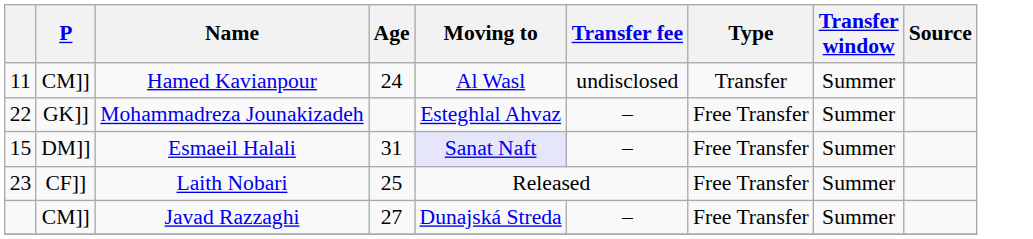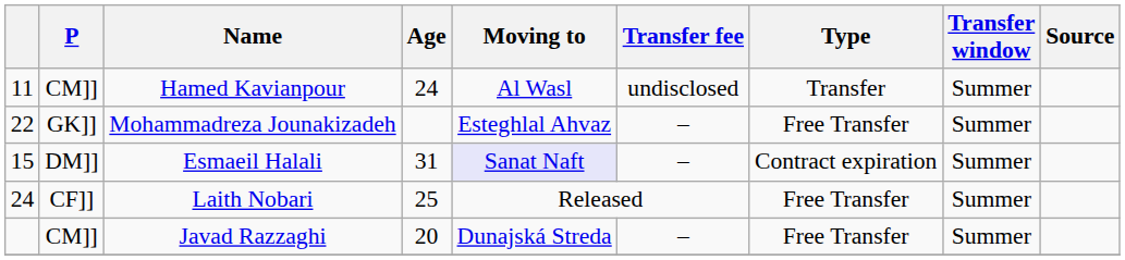Esmaeil Halali | Type: Free Transfer -> Contract expiration
Laith Nobari | column 1: 23 -> 24
Javad Razzaghi | Age: 27 -> 20
